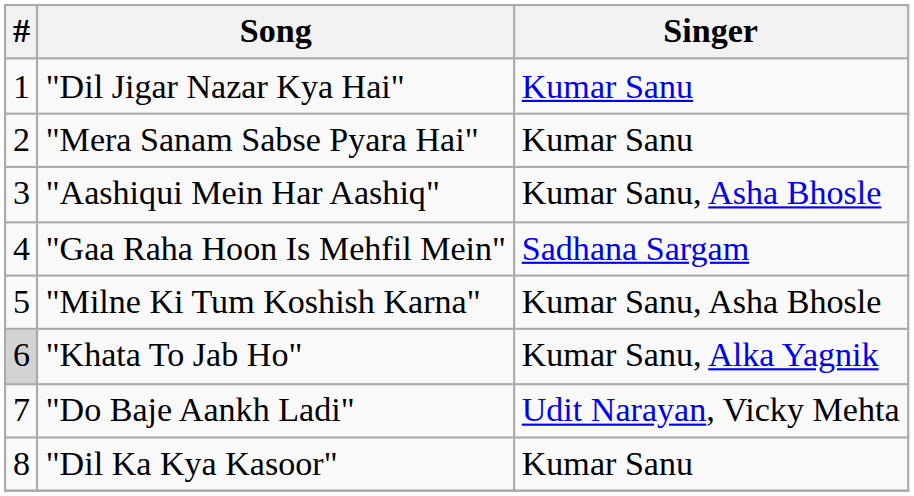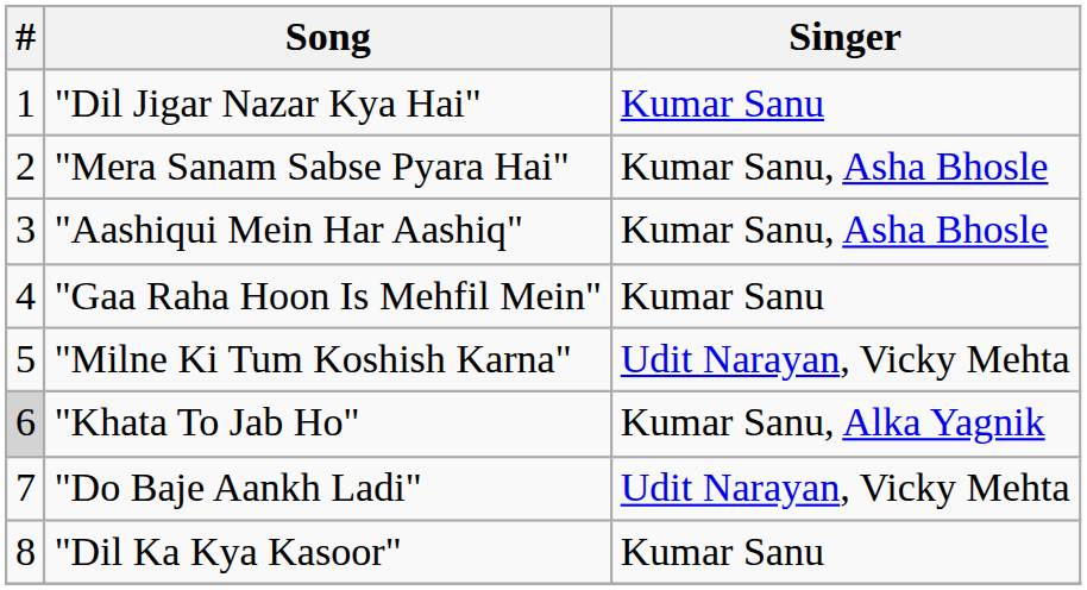"Mera Sanam Sabse Pyara Hai" | Singer: Kumar Sanu -> Kumar Sanu, Asha Bhosle
"Gaa Raha Hoon Is Mehfil Mein" | Singer: Sadhana Sargam -> Kumar Sanu
"Milne Ki Tum Koshish Karna" | Singer: Kumar Sanu, Asha Bhosle -> Udit Narayan, Vicky Mehta
